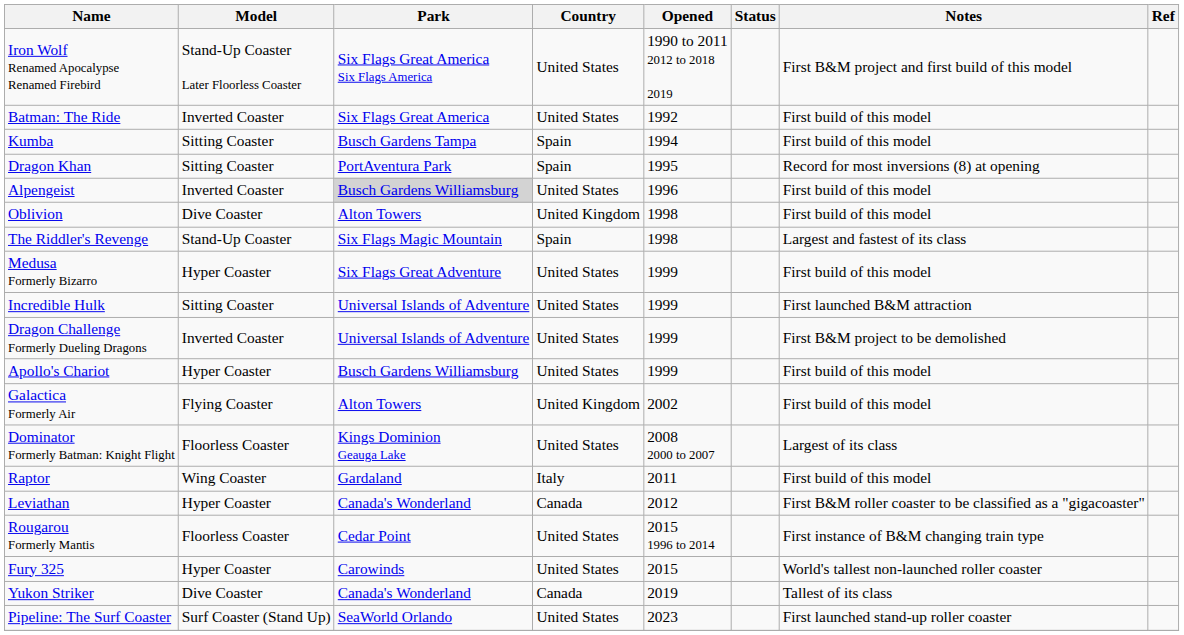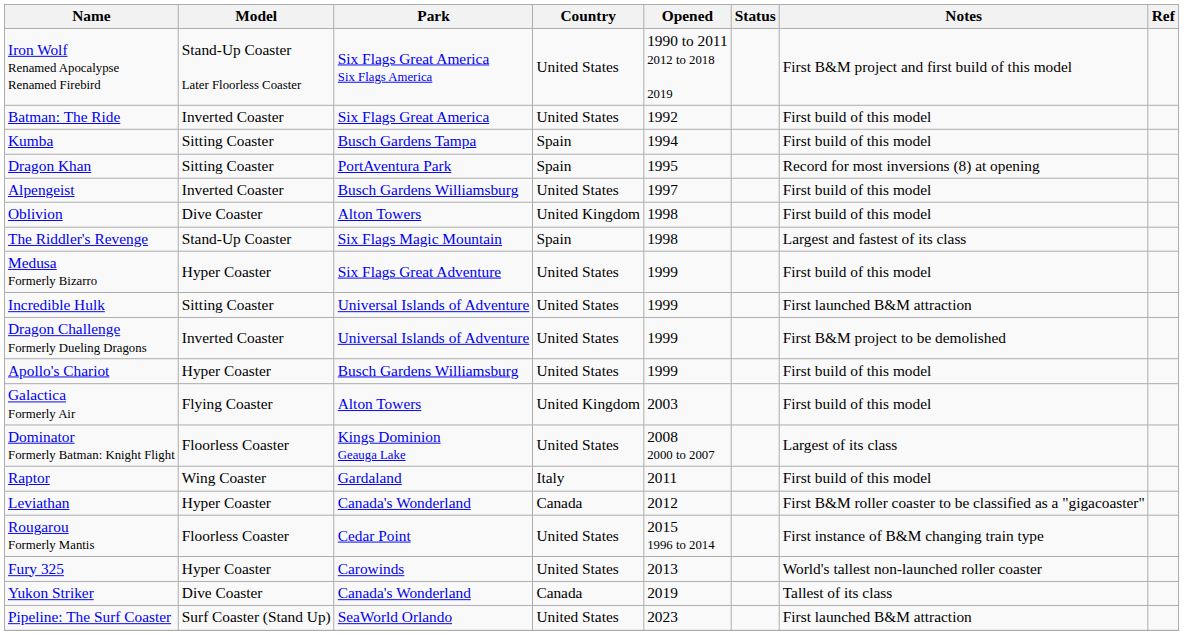Alpengeist | Park: lightgrey background -> no background
Alpengeist | Opened: 1996 -> 1997
Galactica Formerly Air | Opened: 2002 -> 2003
Fury 325 | Opened: 2015 -> 2013
Pipeline: The Surf Coaster | Notes: First launched stand-up roller coaster -> First launched B&M attraction
